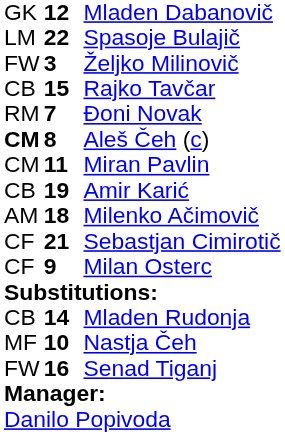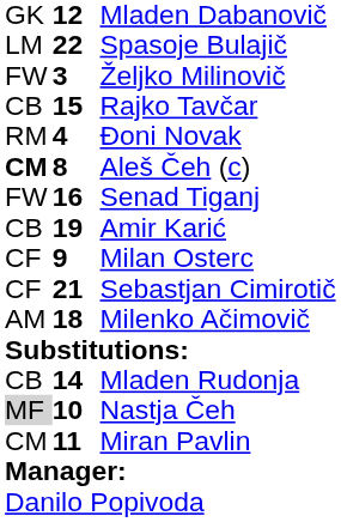Đoni Novak | column 2: 7 -> 4
rows swapped: Miran Pavlin <-> Senad Tiganj
rows swapped: Milenko Ačimovič <-> Milan Osterc
Nastja Čeh | column 1: no background -> lightgrey background
